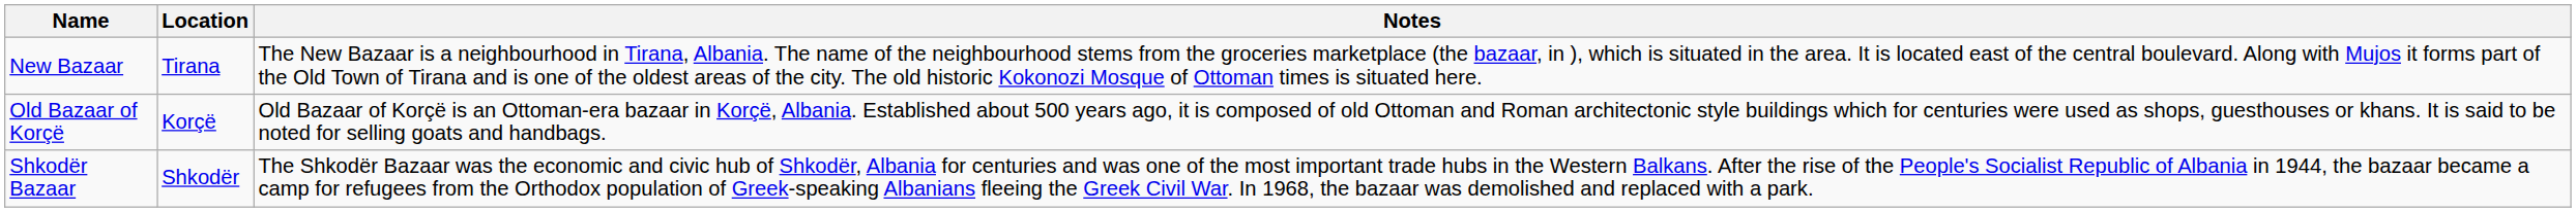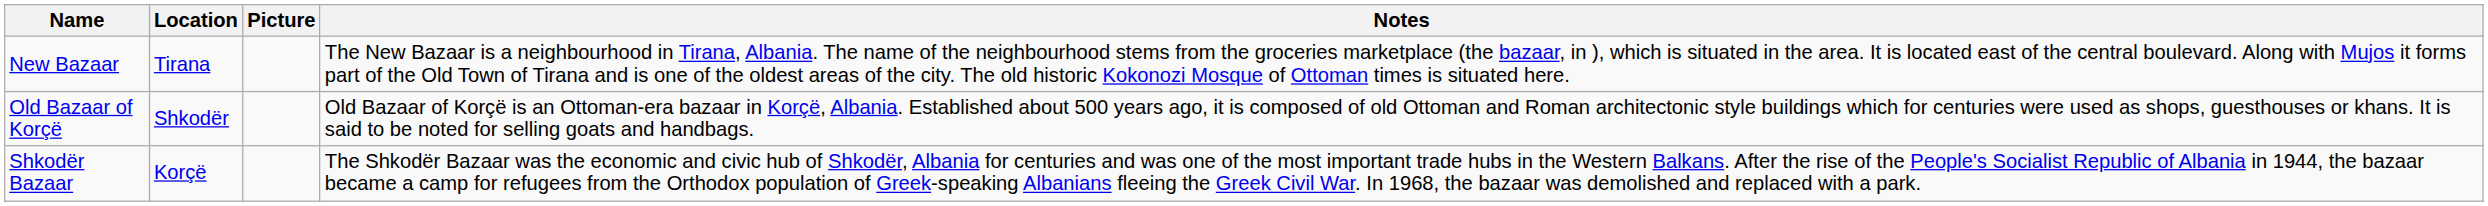+ column: Picture
Old Bazaar of Korçë | Location: Korçë -> Shkodër
Shkodër Bazaar | Location: Shkodër -> Korçë
